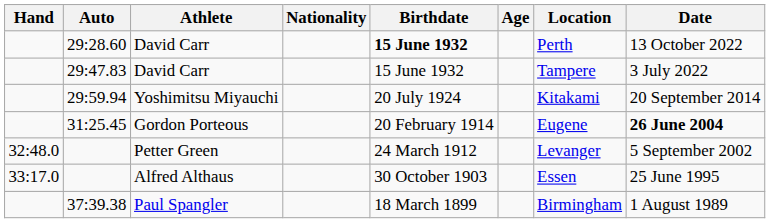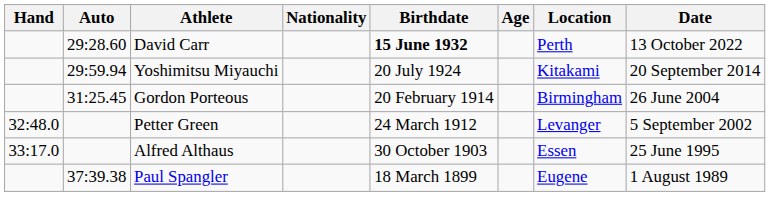- row: 29:47.83 | David Carr | 15 June 1932 | Tampere | 3 July 2022
31:25.45 | Location: Eugene -> Birmingham
31:25.45 | Date: bold -> normal
37:39.38 | Location: Birmingham -> Eugene
